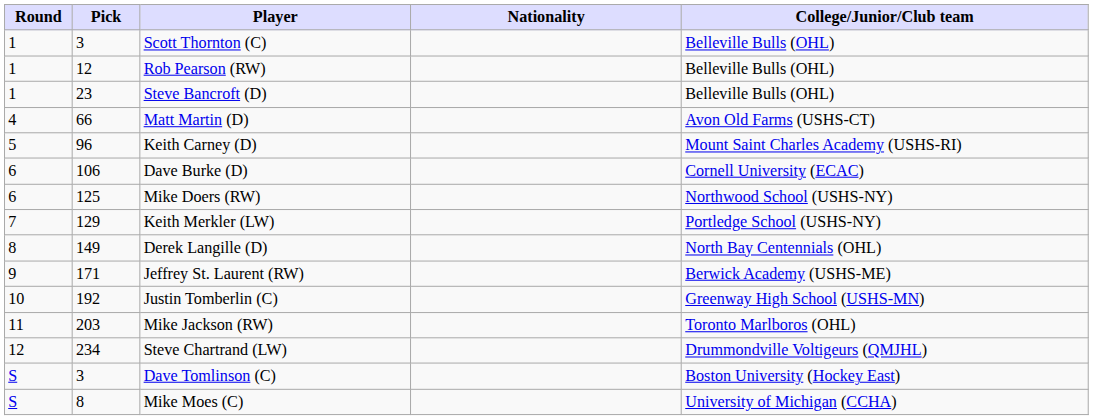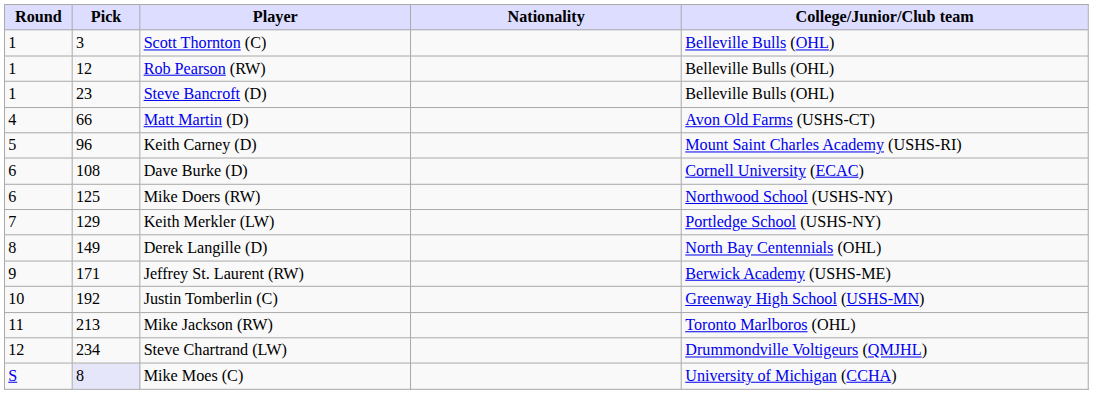Dave Burke (D) | Pick: 106 -> 108
Mike Jackson (RW) | Pick: 203 -> 213
- row: S | 3 | Dave Tomlinson (C) | Boston University (Hockey East)
Mike Moes (C) | Pick: no background -> lavender background
